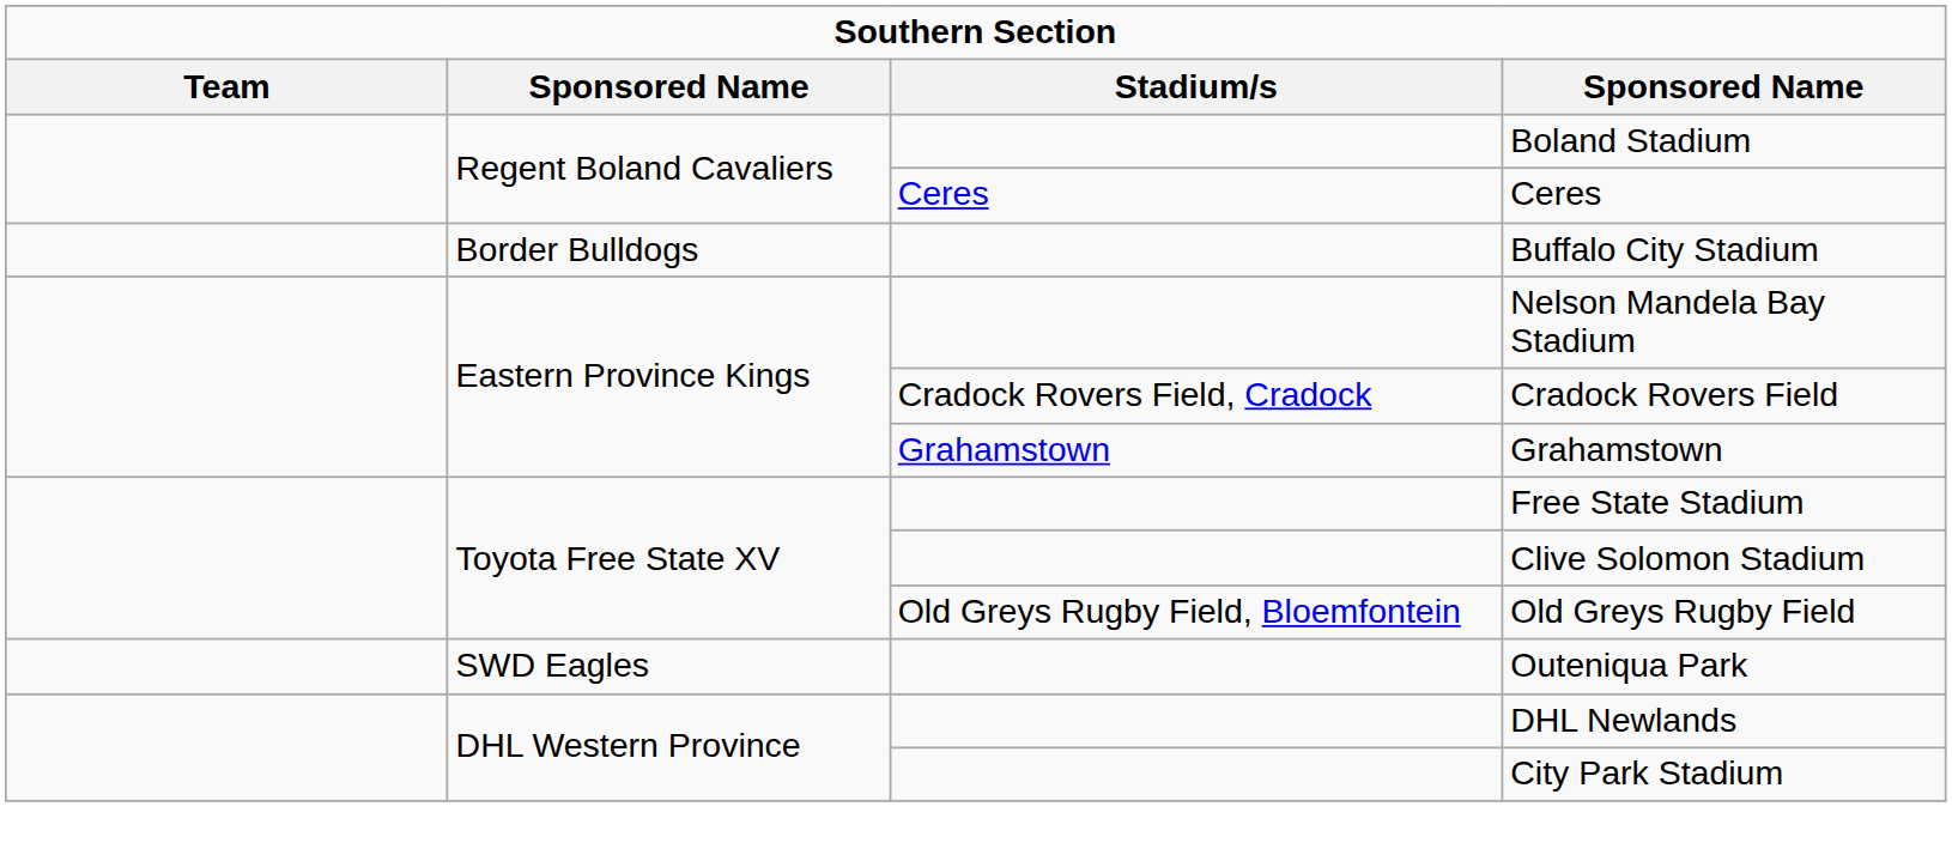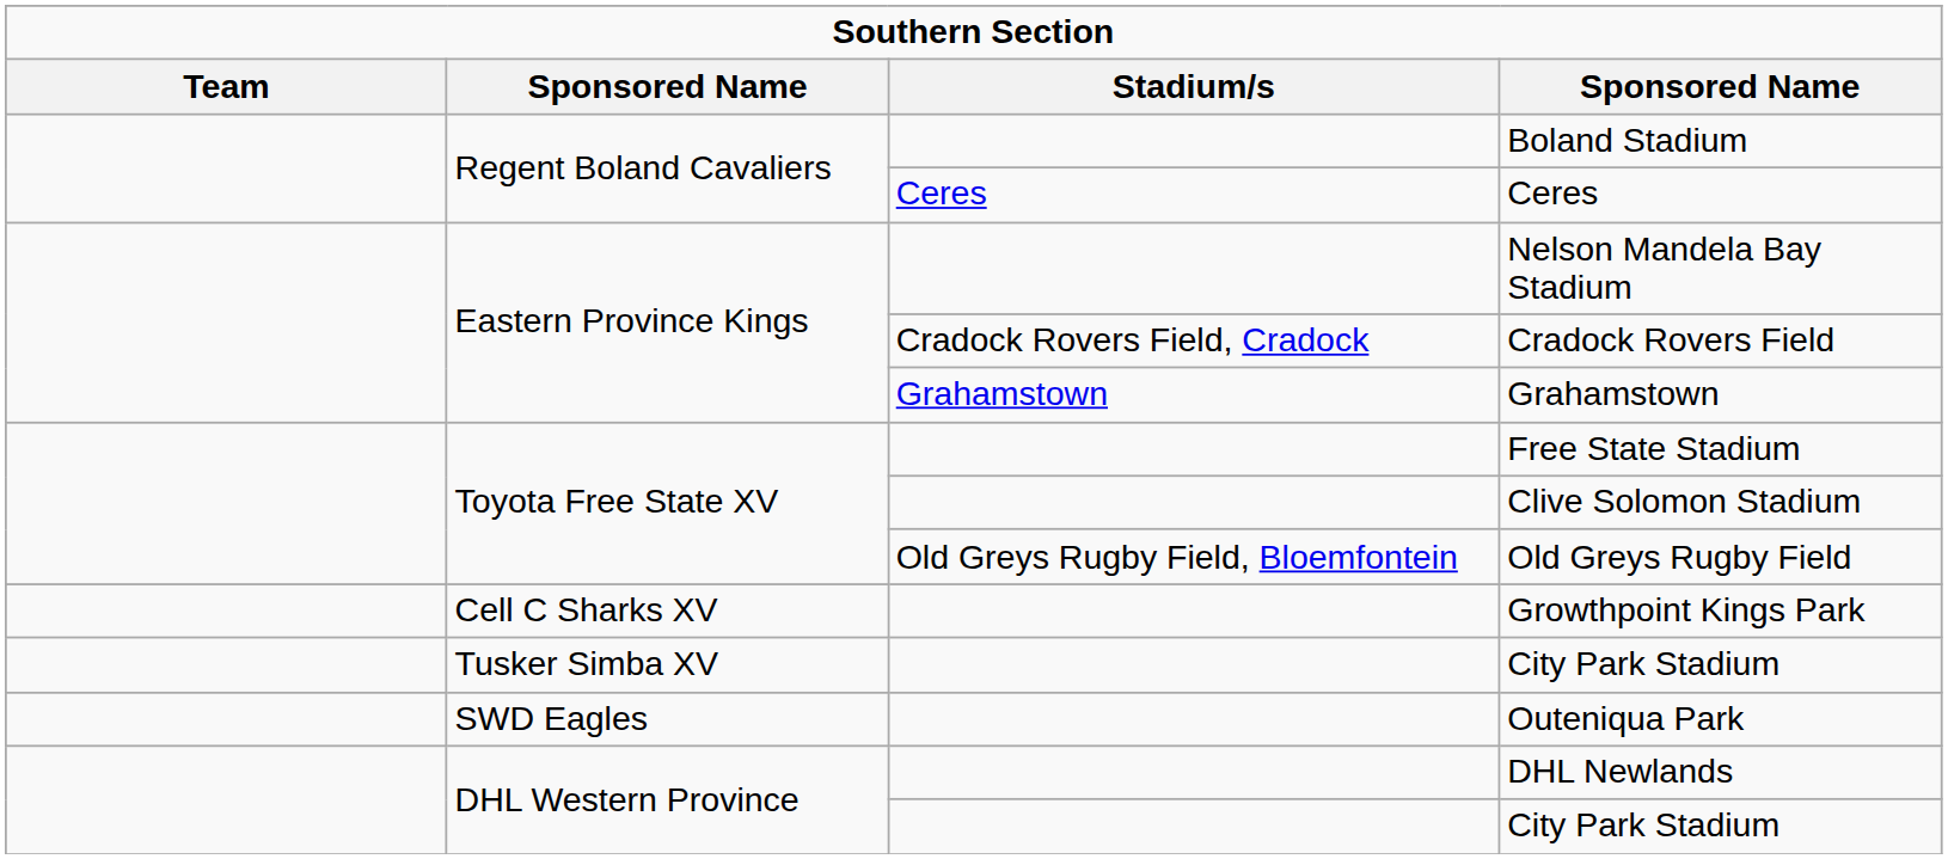- row: Border Bulldogs | Buffalo City Stadium
+ row: Cell C Sharks XV | Growthpoint Kings Park
+ row: Tusker Simba XV | City Park Stadium
